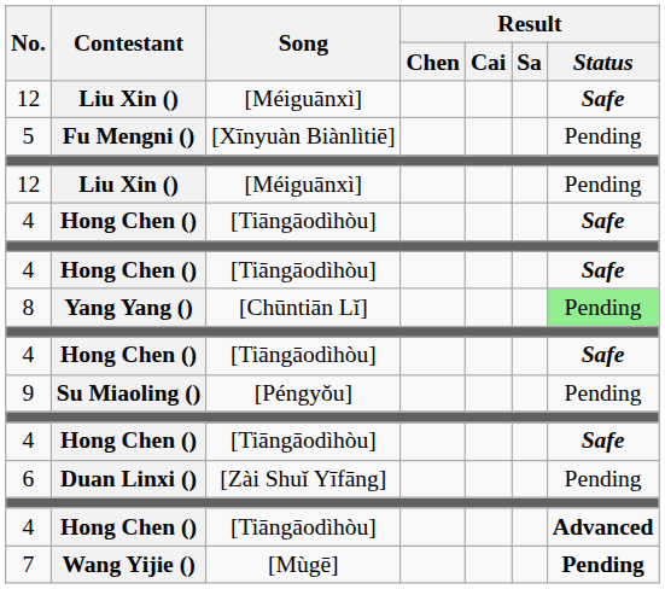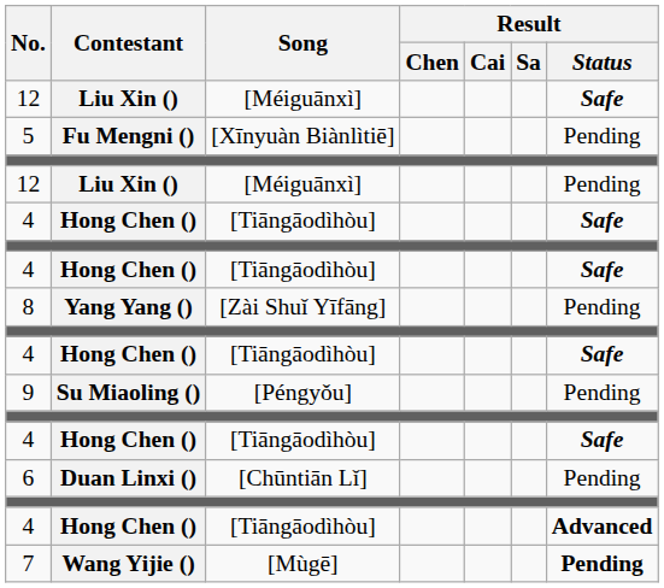8 | Song: [Chūntiān Lǐ] -> [Zài Shuǐ Yīfāng]
8 | Result / Status: lightgreen background -> no background
6 | Song: [Zài Shuǐ Yīfāng] -> [Chūntiān Lǐ]
